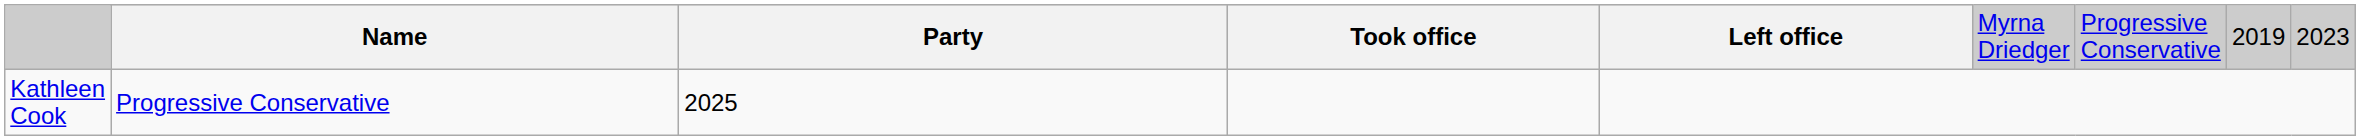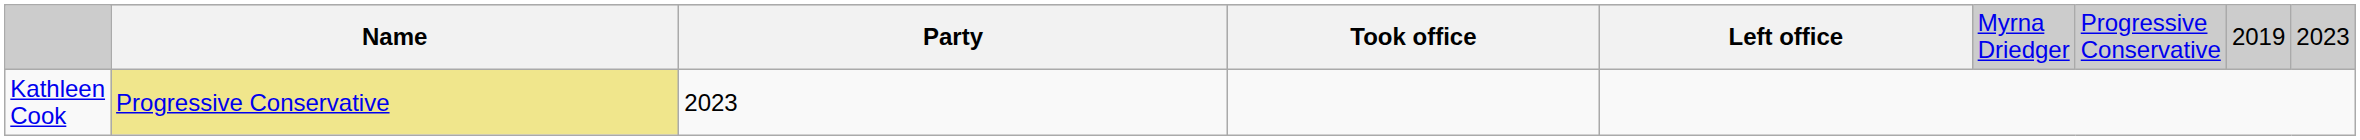Kathleen Cook | column 2: no background -> khaki background
Kathleen Cook | column 3: 2025 -> 2023
